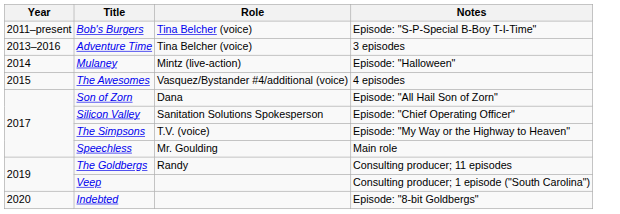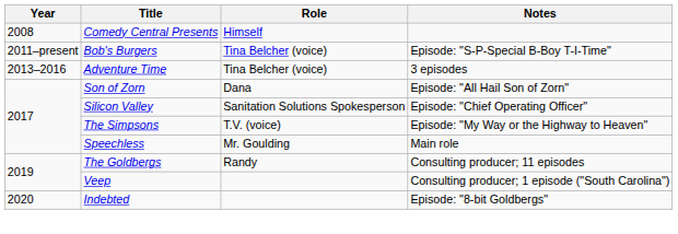+ row: 2008 | Comedy Central Presents | Himself
- row: 2014 | Mulaney | Mintz (live-action) | Episode: "Halloween"
- row: 2015 | The Awesomes | Vasquez/Bystander #4/additional (voice) | 4 episodes
